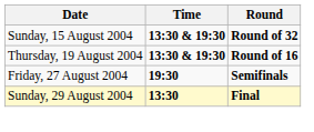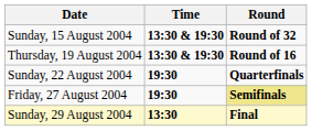+ row: Sunday, 22 August 2004 | 19:30 | Quarterfinals
Friday, 27 August 2004 | Round: no background -> khaki background
